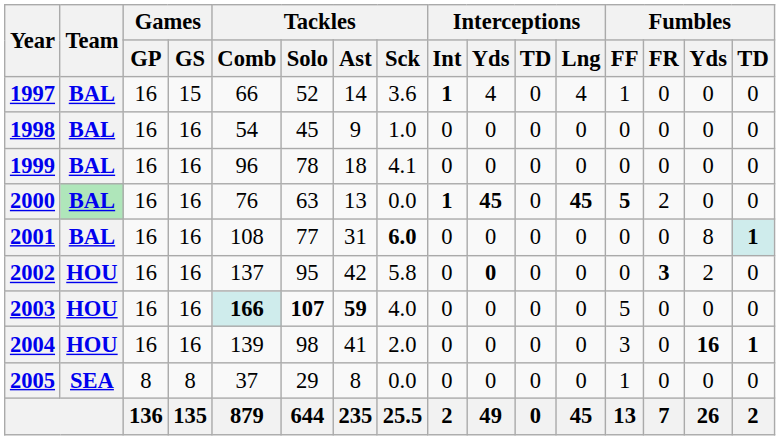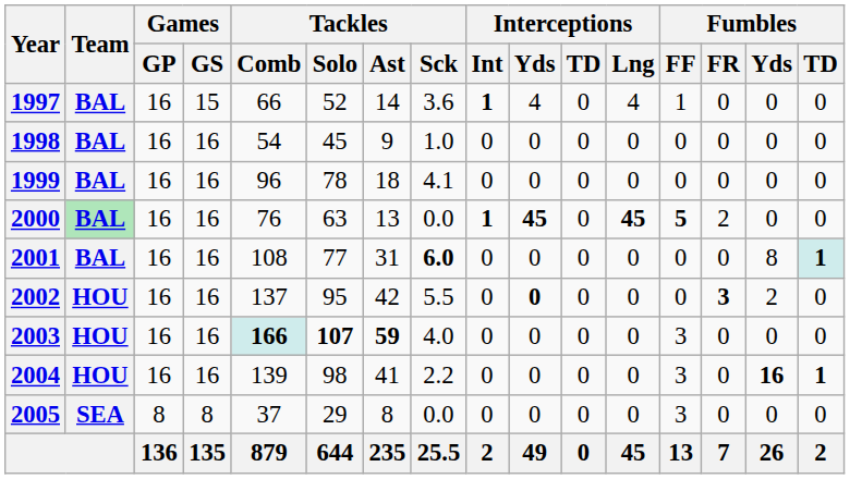2002 | Tackles / Sck: 5.8 -> 5.5
2003 | Fumbles / FF: 5 -> 3
2004 | Tackles / Sck: 2.0 -> 2.2
2005 | Fumbles / FF: 1 -> 3
